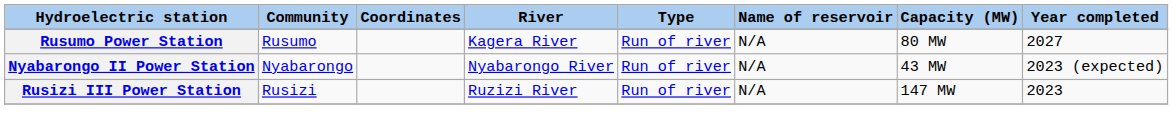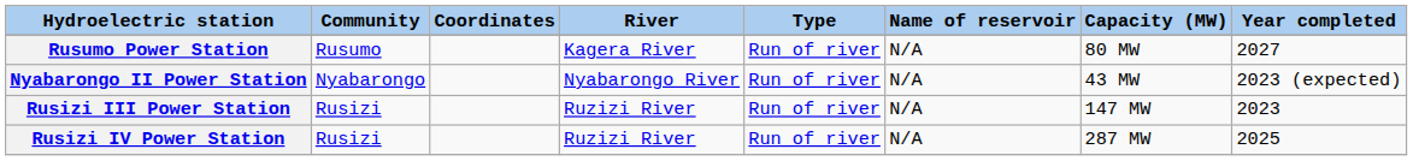+ row: Rusizi IV Power Station | Rusizi | Ruzizi River | Run of river | N/A | 287 MW | 2025
